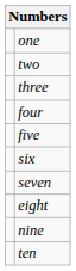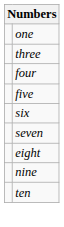- row: two
